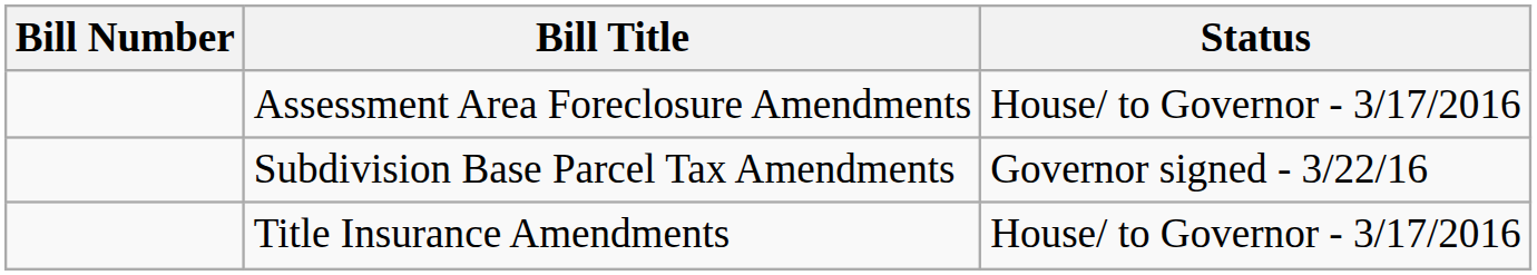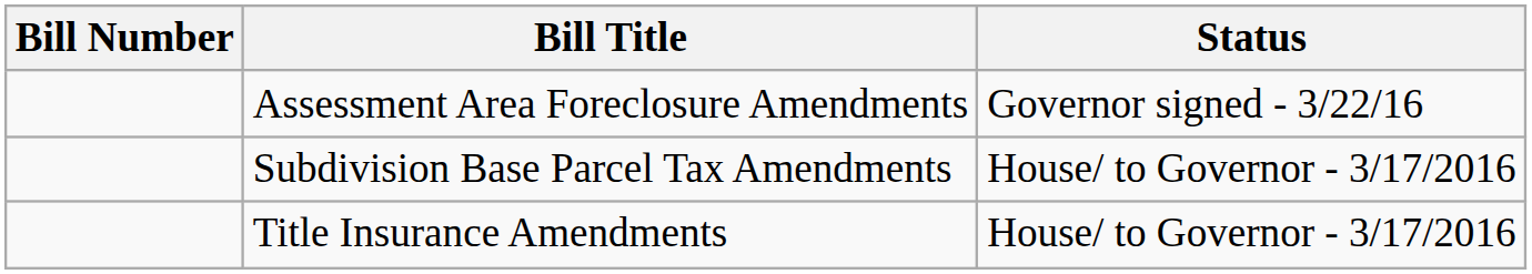Assessment Area Foreclosure Amendments | Status: House/ to Governor - 3/17/2016 -> Governor signed - 3/22/16
Subdivision Base Parcel Tax Amendments | Status: Governor signed - 3/22/16 -> House/ to Governor - 3/17/2016
